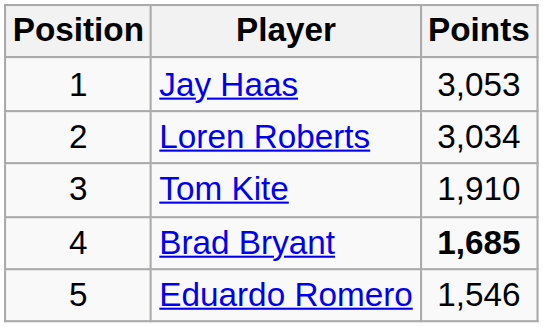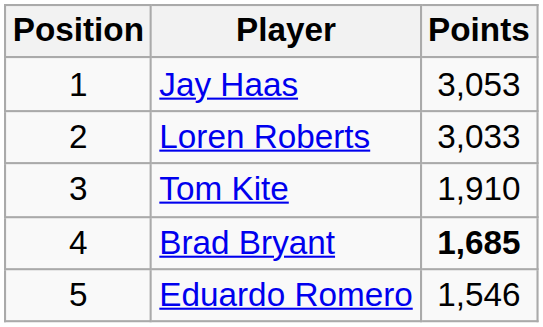Loren Roberts | Points: 3,034 -> 3,033
